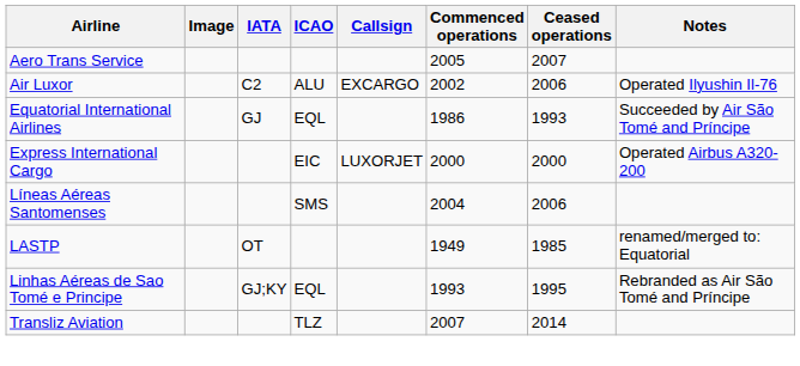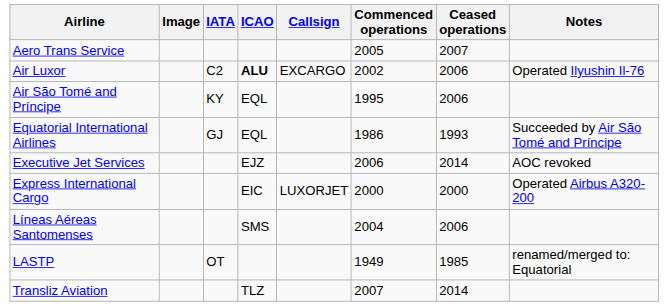Air Luxor | ICAO: normal -> bold
+ row: Air São Tomé and Príncipe | KY | EQL | 1995 | 2006
+ row: Executive Jet Services | EJZ | 2006 | 2014 | AOC revoked
- row: Linhas Aéreas de Sao Tomé e Principe | GJ;KY | EQL | 1993 | 1995 | Rebranded as Air São Tomé and Príncipe
